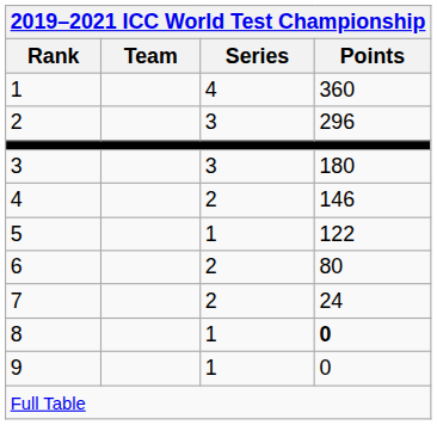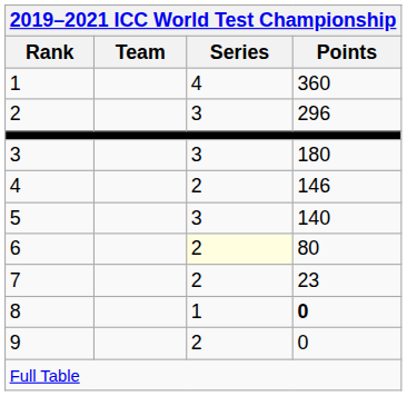5 | Series: 1 -> 3
5 | Points: 122 -> 140
6 | Series: no background -> lightyellow background
7 | Points: 24 -> 23
9 | Series: 1 -> 2
